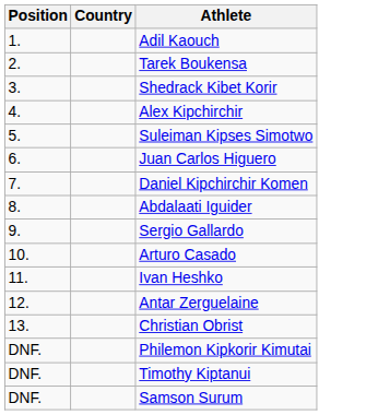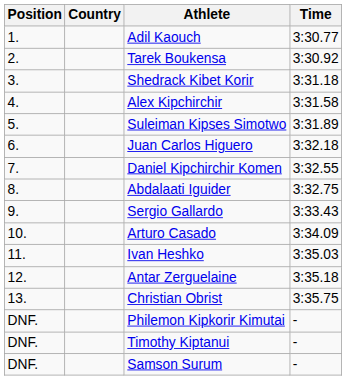+ column: Time | 3:30.77 | 3:30.92 | 3:31.18 | 3:31.58 | 3:31.89 | 3:32.18 | 3:32.55 | 3:32.75 | 3:33.43 | 3:34.09 | 3:35.03 | 3:35.18 | 3:35.75 | - | - | -
